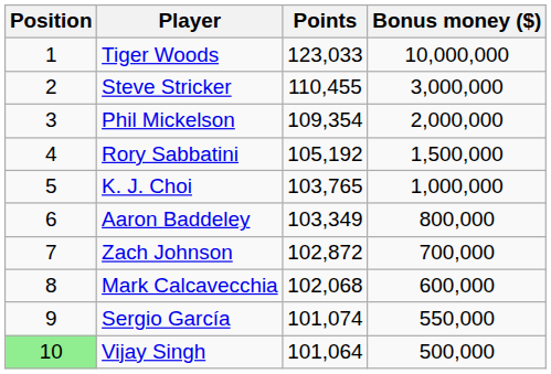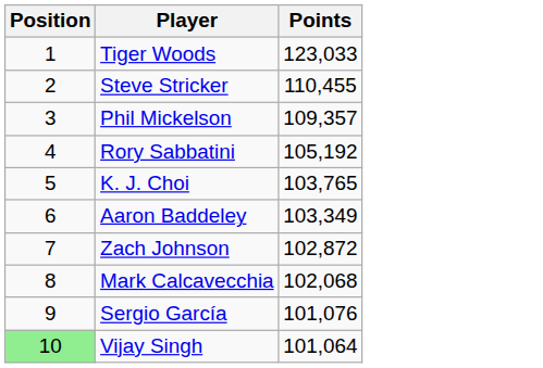- column: Bonus money ($) | 10,000,000 | 3,000,000 | 2,000,000 | 1,500,000 | 1,000,000 | 800,000 | 700,000 | 600,000 | 550,000 | 500,000
Phil Mickelson | Points: 109,354 -> 109,357
Sergio García | Points: 101,074 -> 101,076
